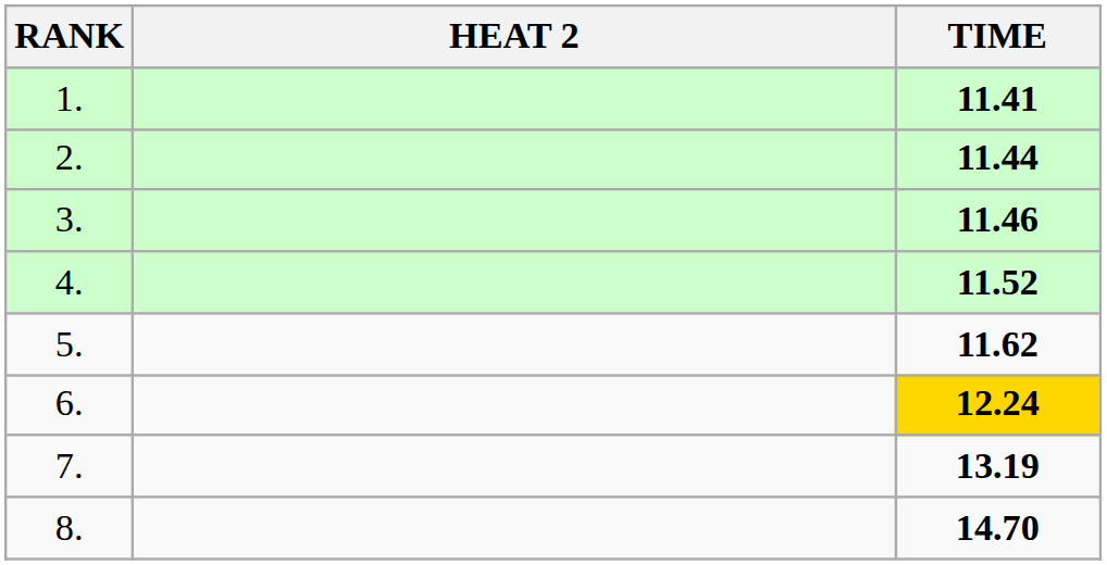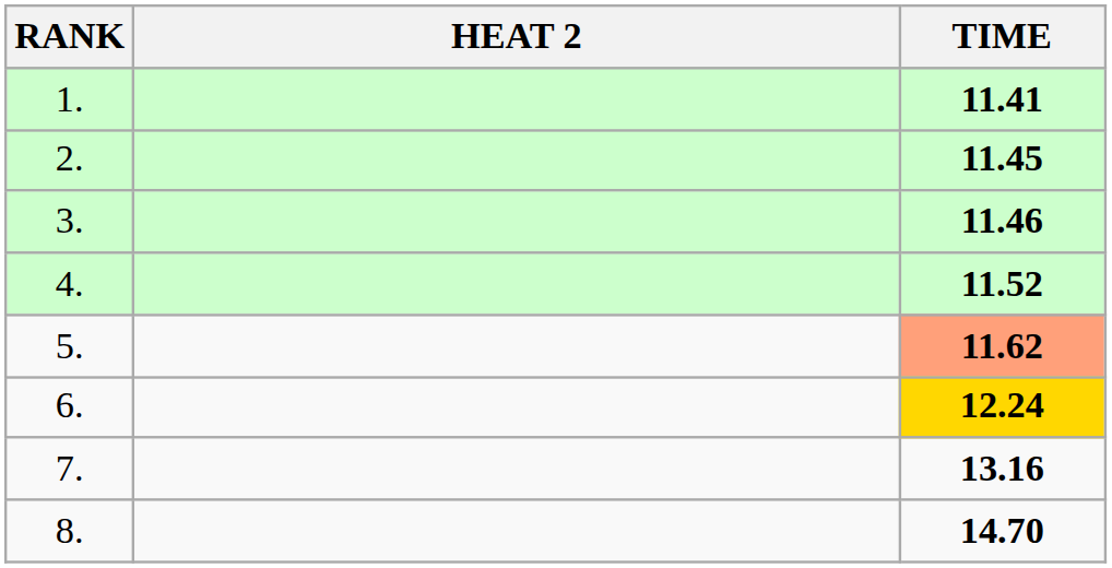2. | TIME: 11.44 -> 11.45
5. | TIME: no background -> lightsalmon background
7. | TIME: 13.19 -> 13.16
